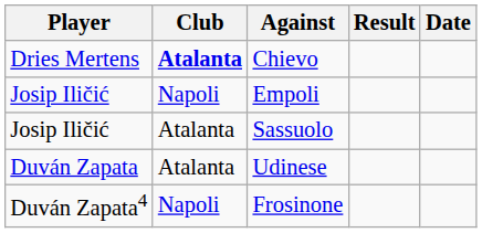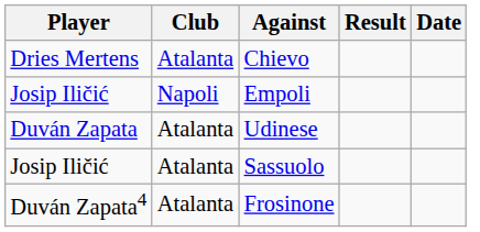Chievo | Club: bold -> normal
rows swapped: Udinese <-> Sassuolo
Frosinone | Club: Napoli -> Atalanta
